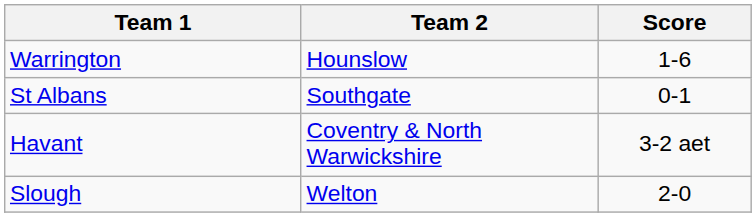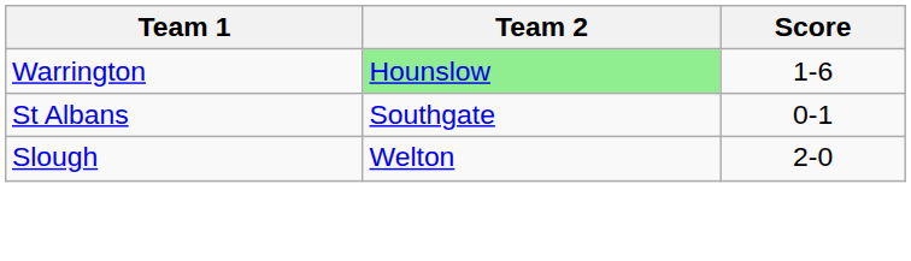Warrington | Team 2: no background -> lightgreen background
- row: Havant | Coventry & North Warwickshire | 3-2 aet
